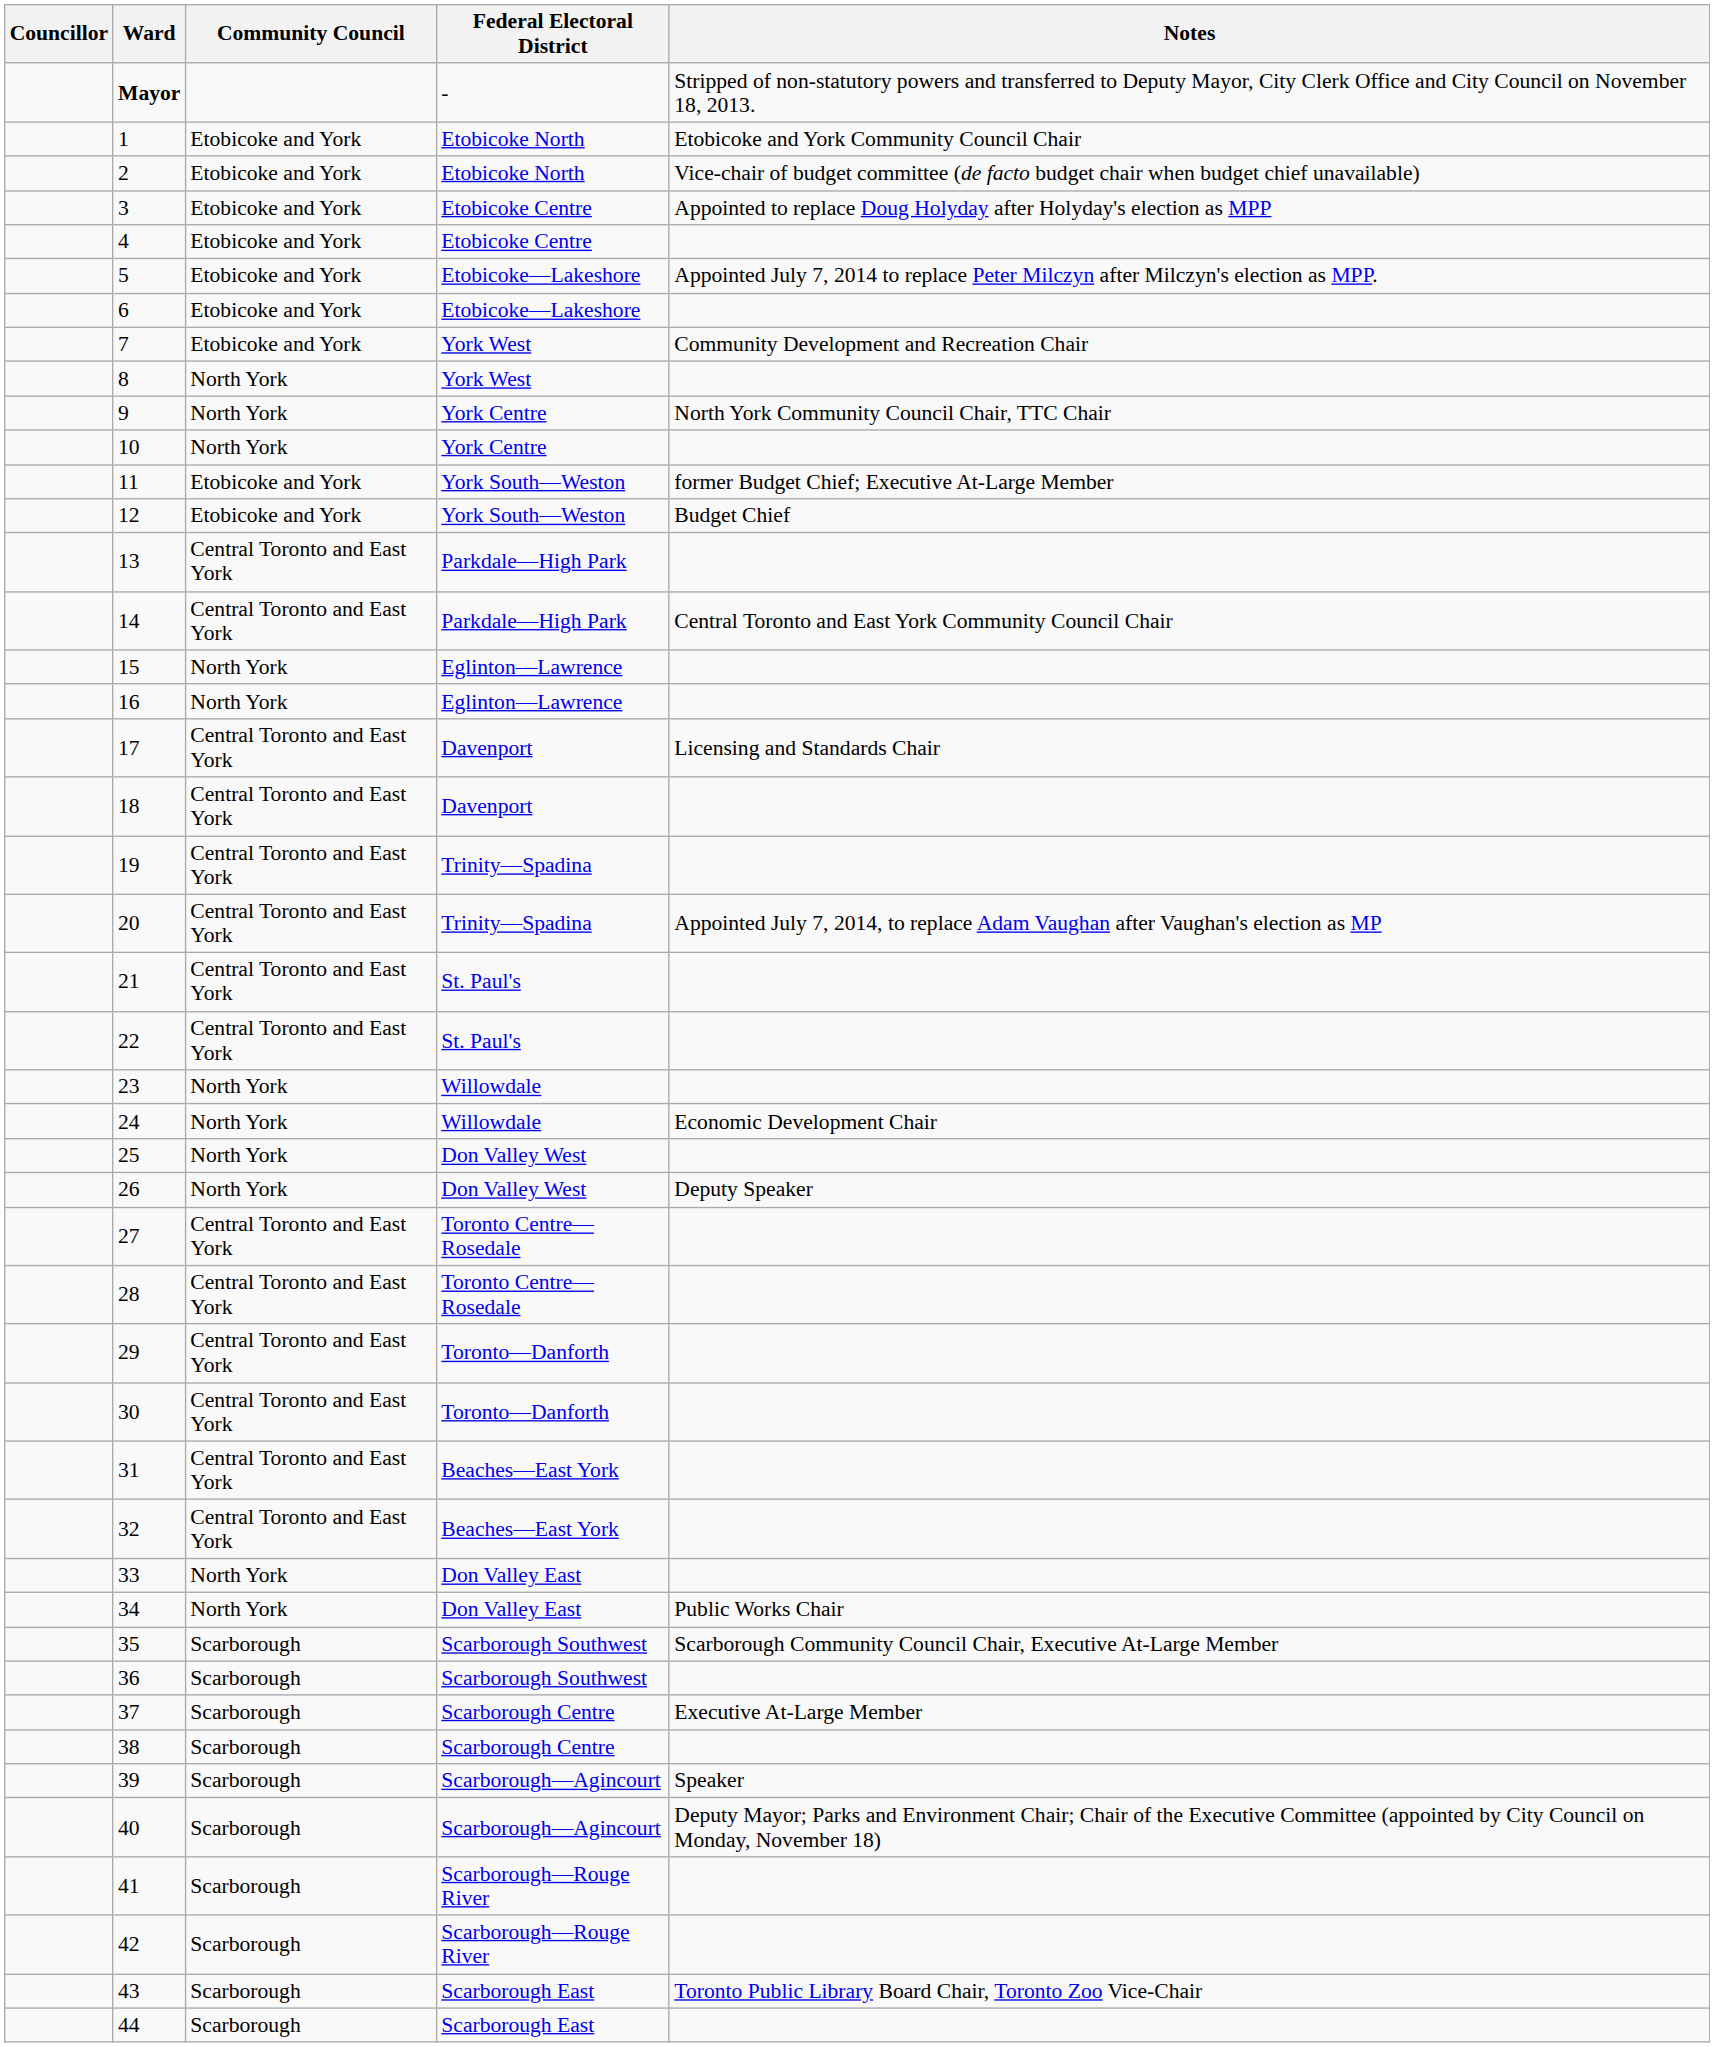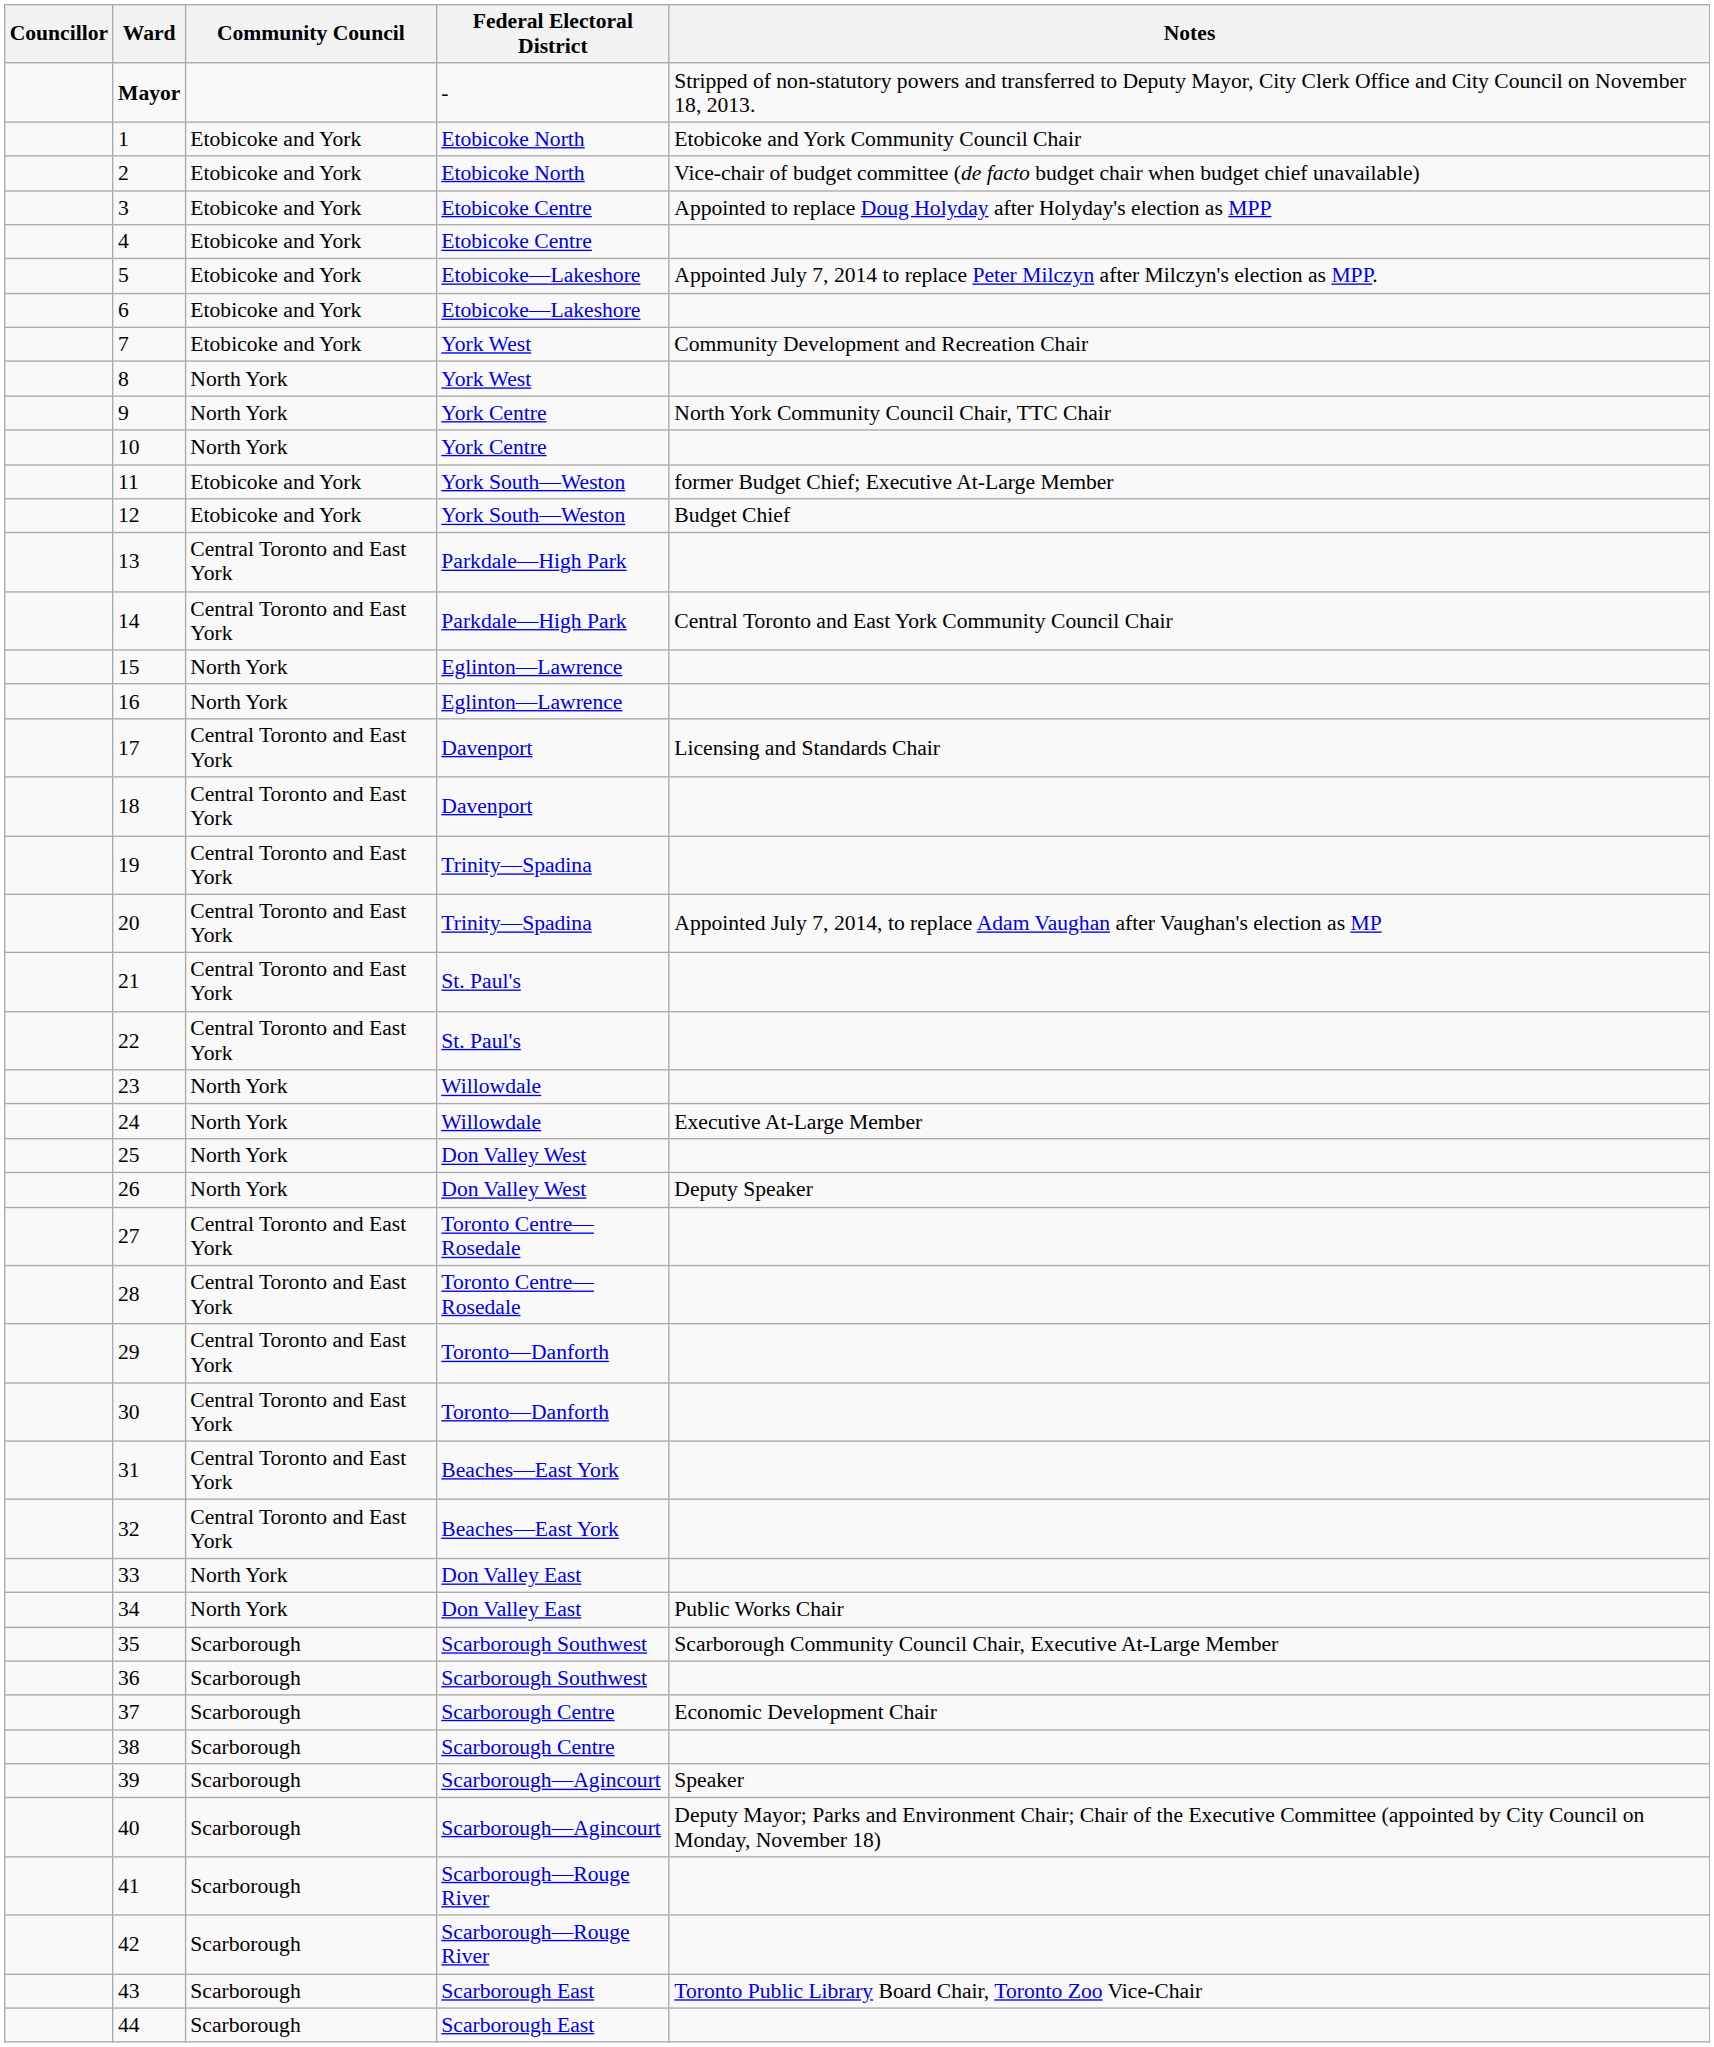24 | Notes: Economic Development Chair -> Executive At-Large Member
37 | Notes: Executive At-Large Member -> Economic Development Chair
